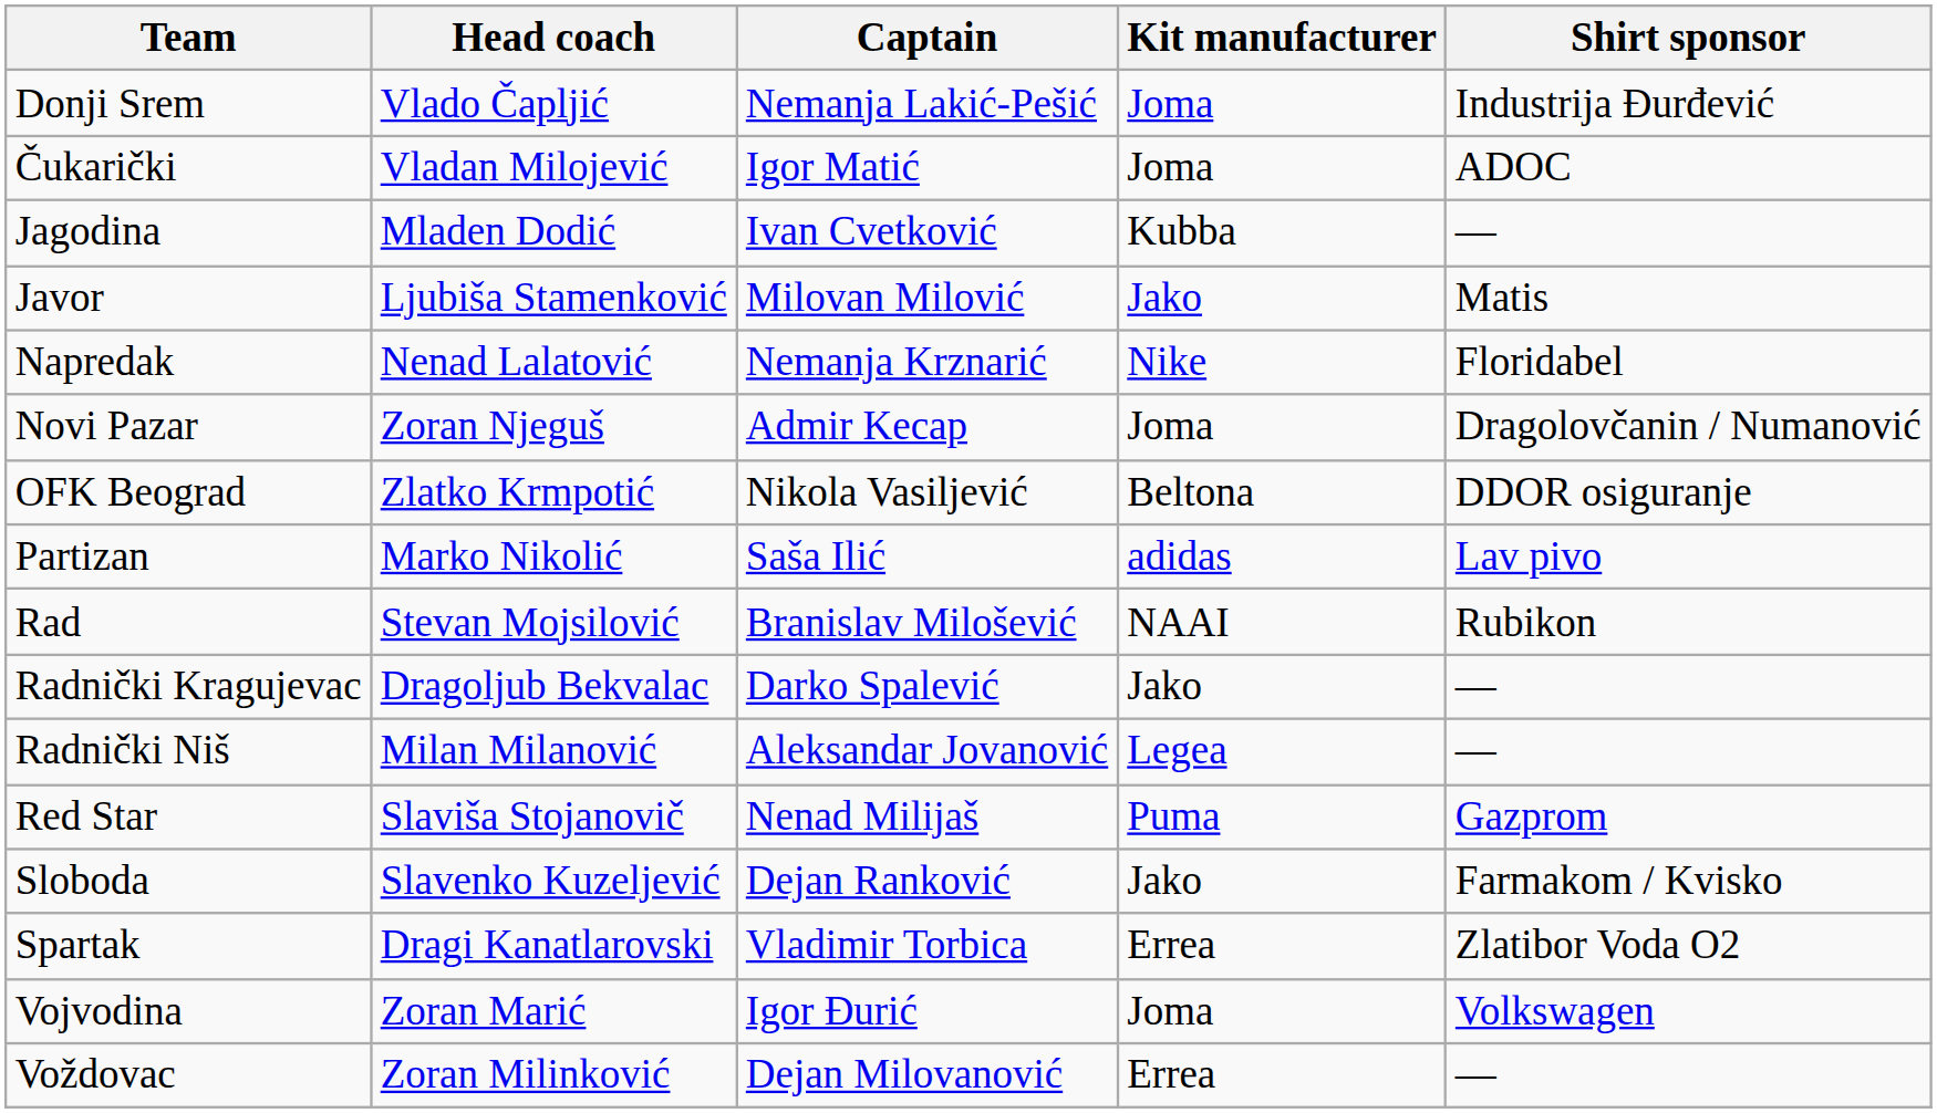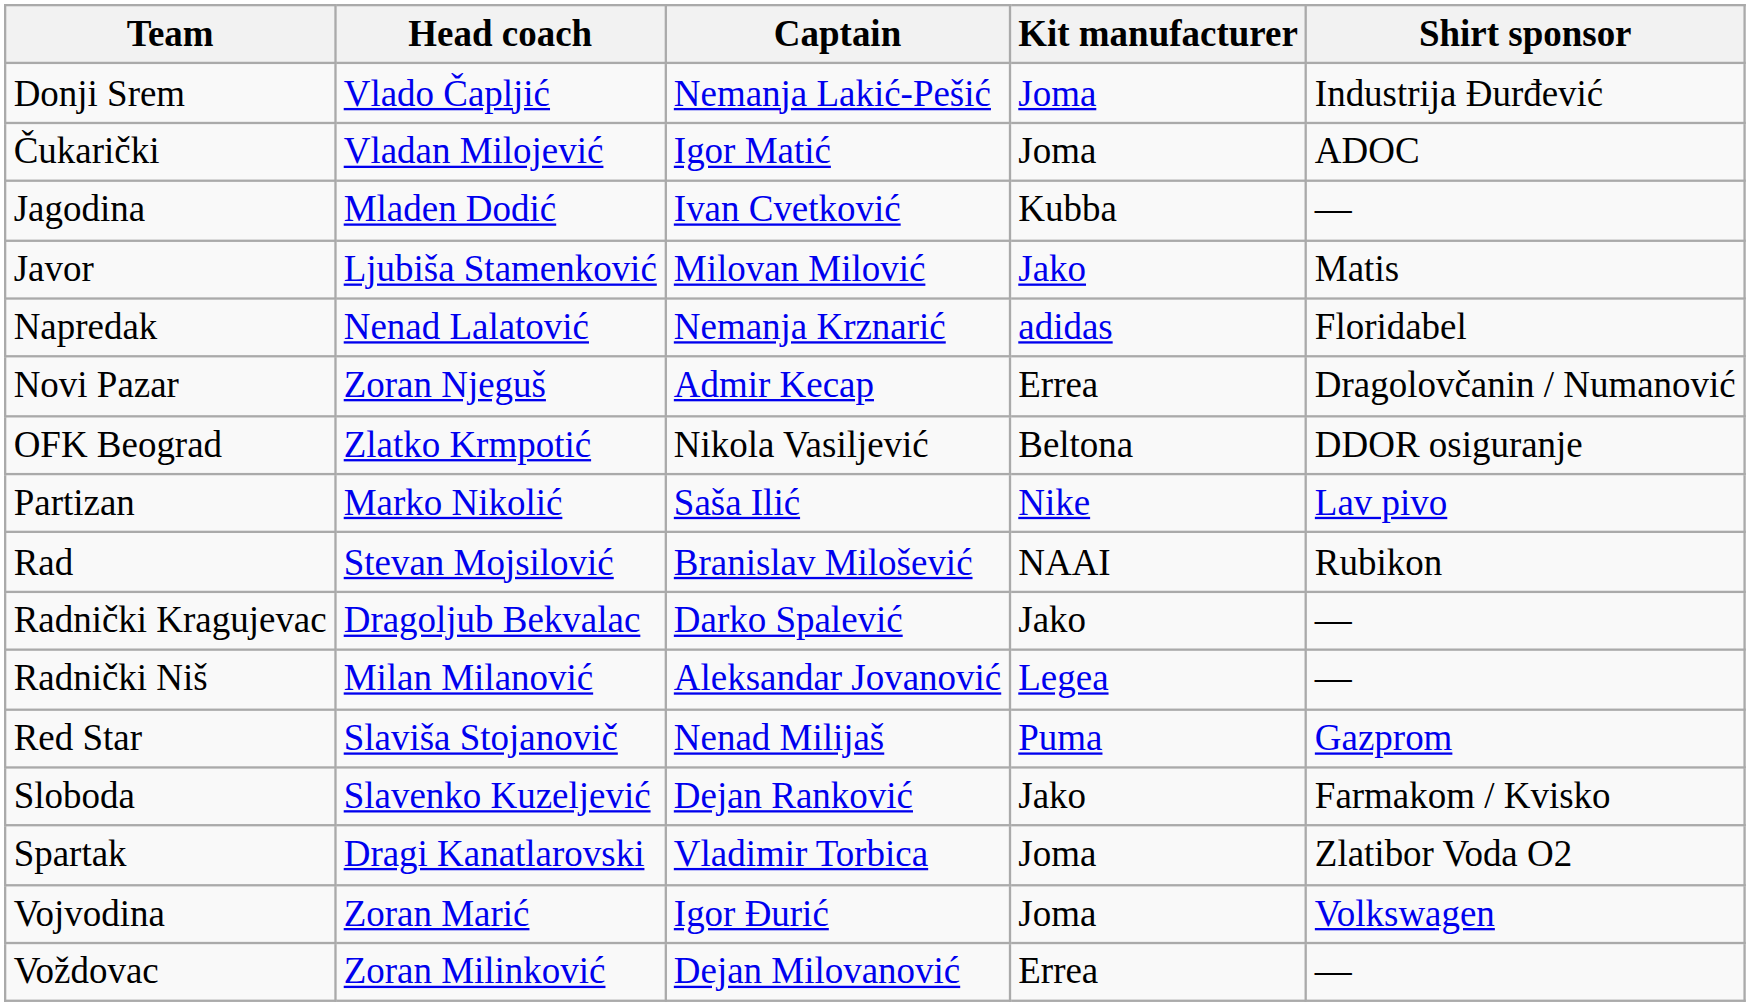Napredak | Kit manufacturer: Nike -> adidas
Novi Pazar | Kit manufacturer: Joma -> Errea
Partizan | Kit manufacturer: adidas -> Nike
Spartak | Kit manufacturer: Errea -> Joma
